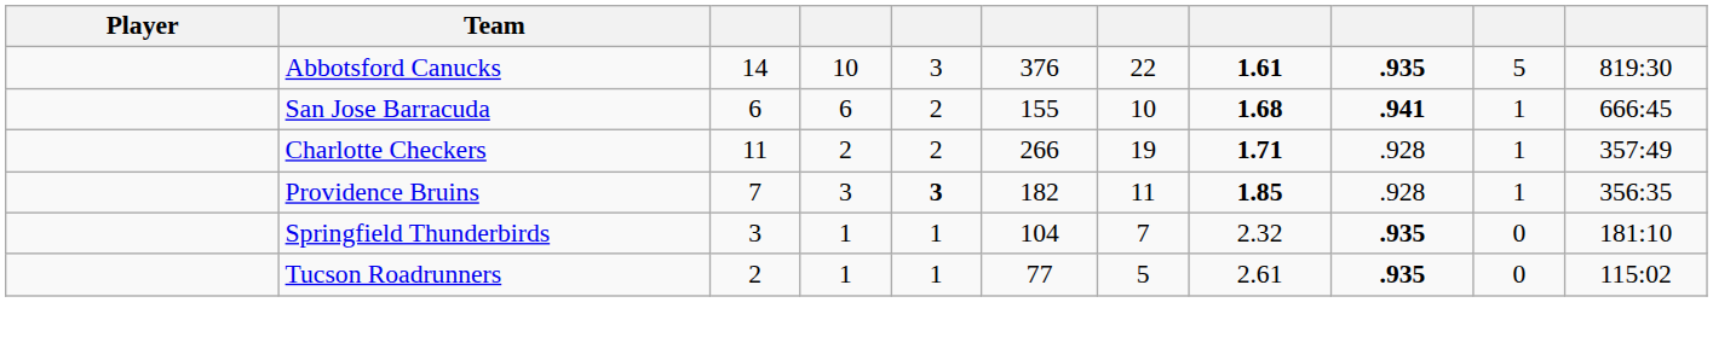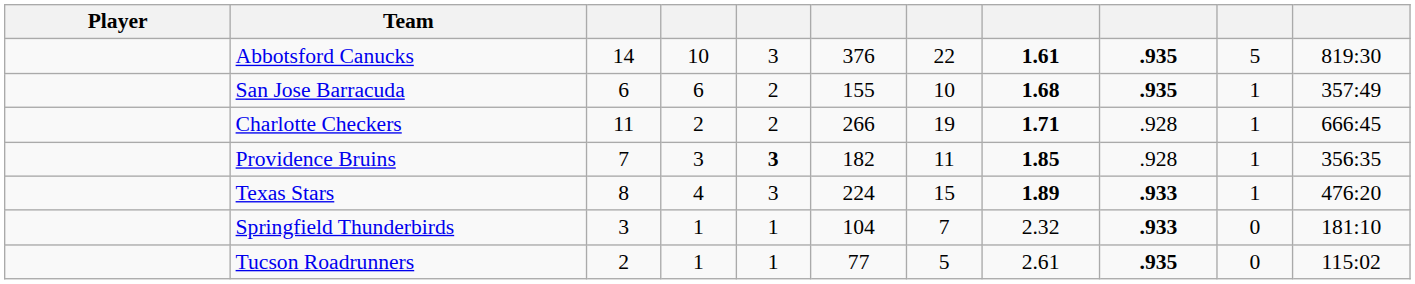San Jose Barracuda | column 9: .941 -> .935
San Jose Barracuda | column 11: 666:45 -> 357:49
Charlotte Checkers | column 11: 357:49 -> 666:45
+ row: Texas Stars | 8 | 4 | 3 | 224 | 15 | 1.89 | .933 | 1 | 476:20
Springfield Thunderbirds | column 9: .935 -> .933
